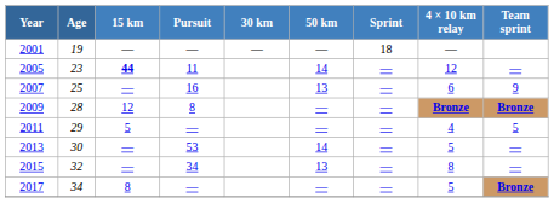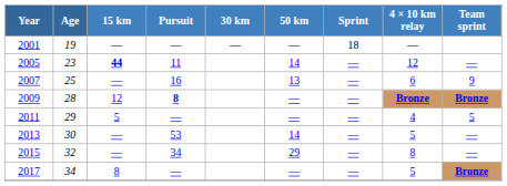2009 | Pursuit: normal -> bold
2015 | 50 km: 13 -> 29
